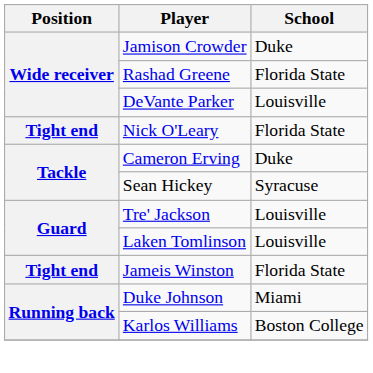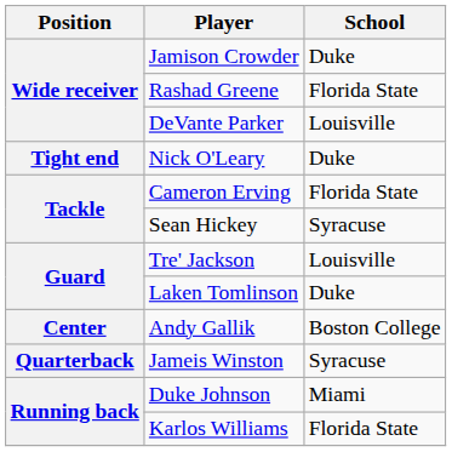Nick O'Leary | School: Florida State -> Duke
Cameron Erving | School: Duke -> Florida State
Laken Tomlinson | School: Louisville -> Duke
+ row: Center | Andy Gallik | Boston College
Jameis Winston | Position: Tight end -> Quarterback
Jameis Winston | School: Florida State -> Syracuse
Karlos Williams | School: Boston College -> Florida State
